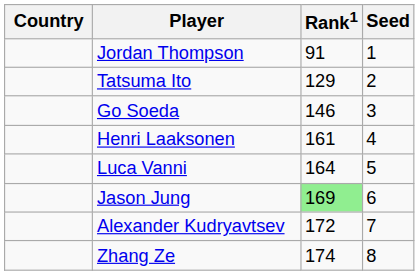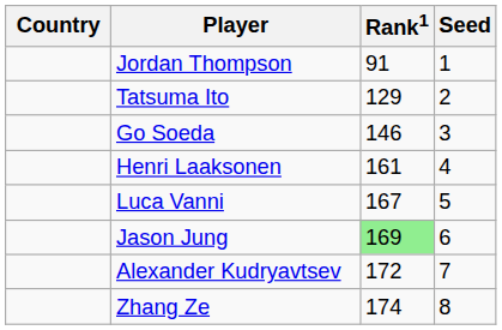Luca Vanni | Rank1: 164 -> 167
